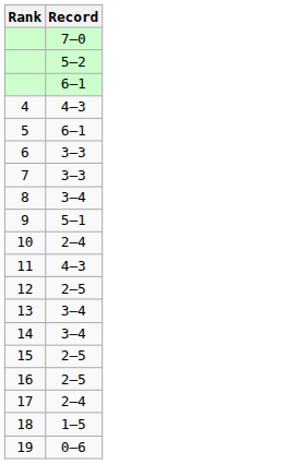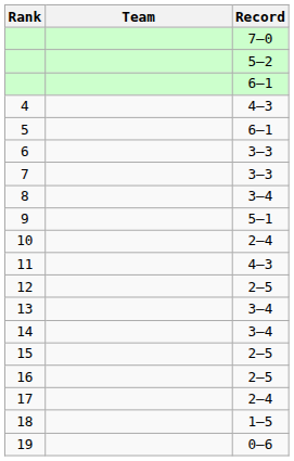+ column: Team
